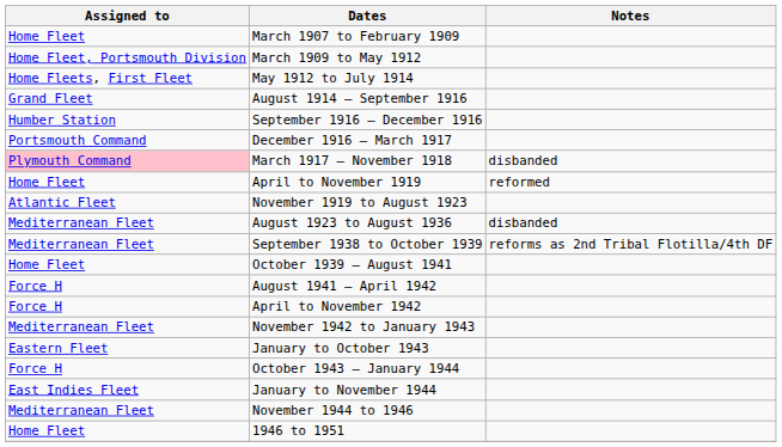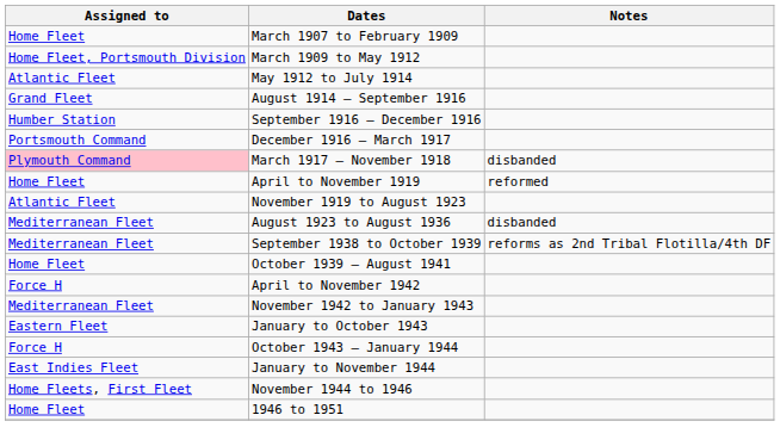May 1912 to July 1914 | Assigned to: Home Fleets, First Fleet -> Atlantic Fleet
- row: Force H | August 1941 – April 1942
November 1944 to 1946 | Assigned to: Mediterranean Fleet -> Home Fleets, First Fleet
